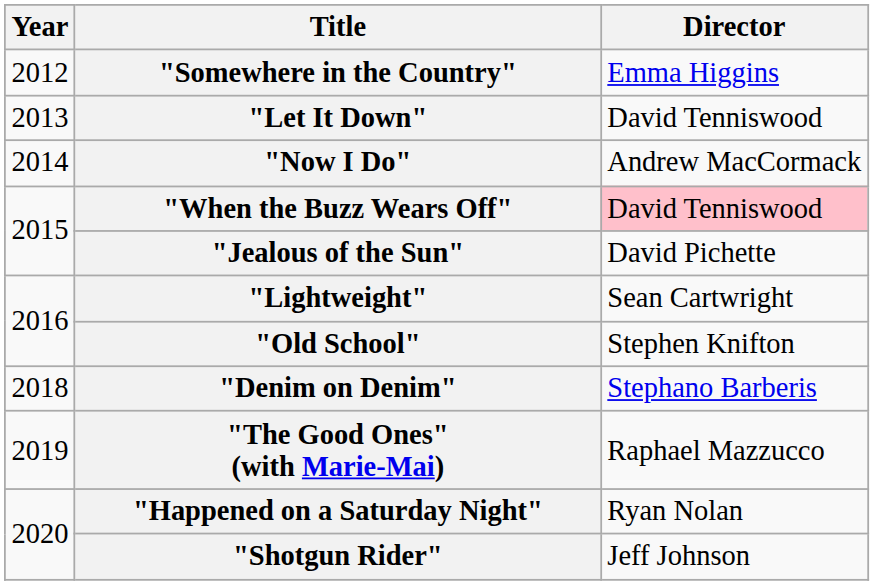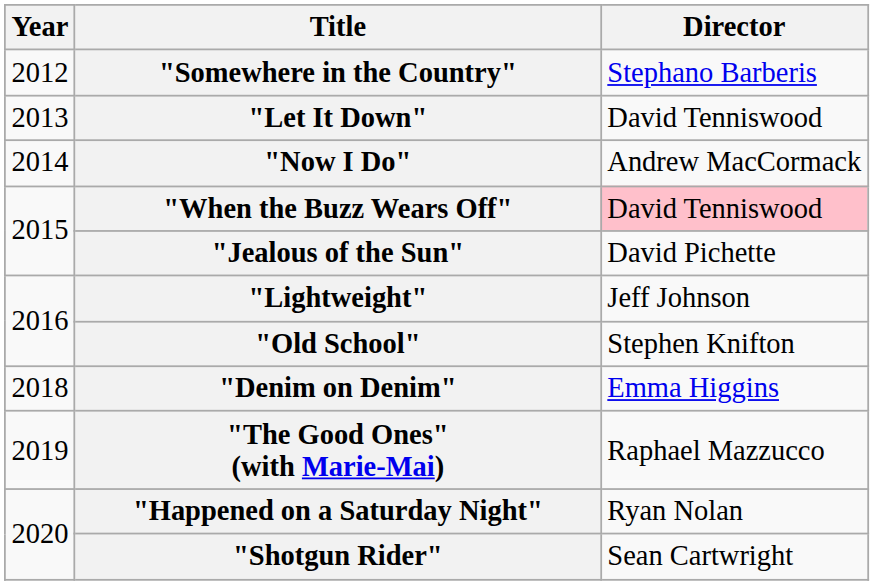"Somewhere in the Country" | Director: Emma Higgins -> Stephano Barberis
"Lightweight" | Director: Sean Cartwright -> Jeff Johnson
"Denim on Denim" | Director: Stephano Barberis -> Emma Higgins
"Shotgun Rider" | Director: Jeff Johnson -> Sean Cartwright
